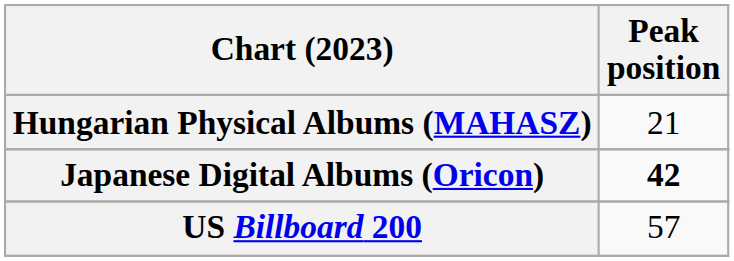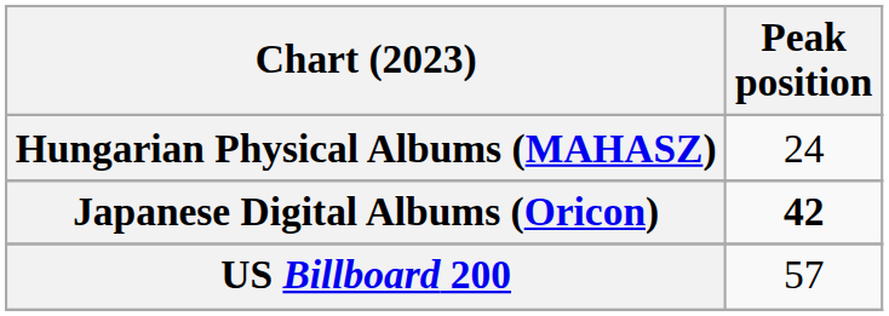Hungarian Physical Albums (MAHASZ) | Peak position: 21 -> 24
